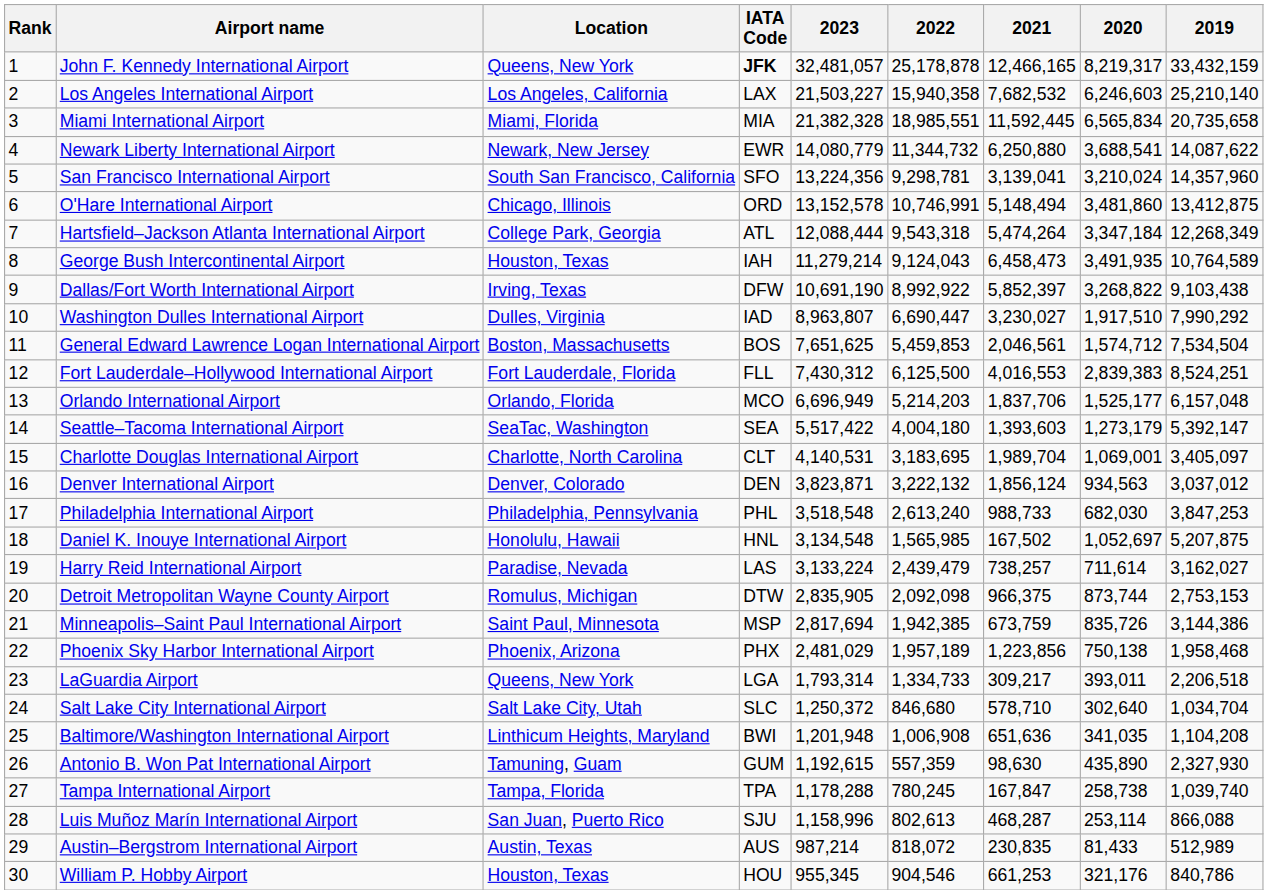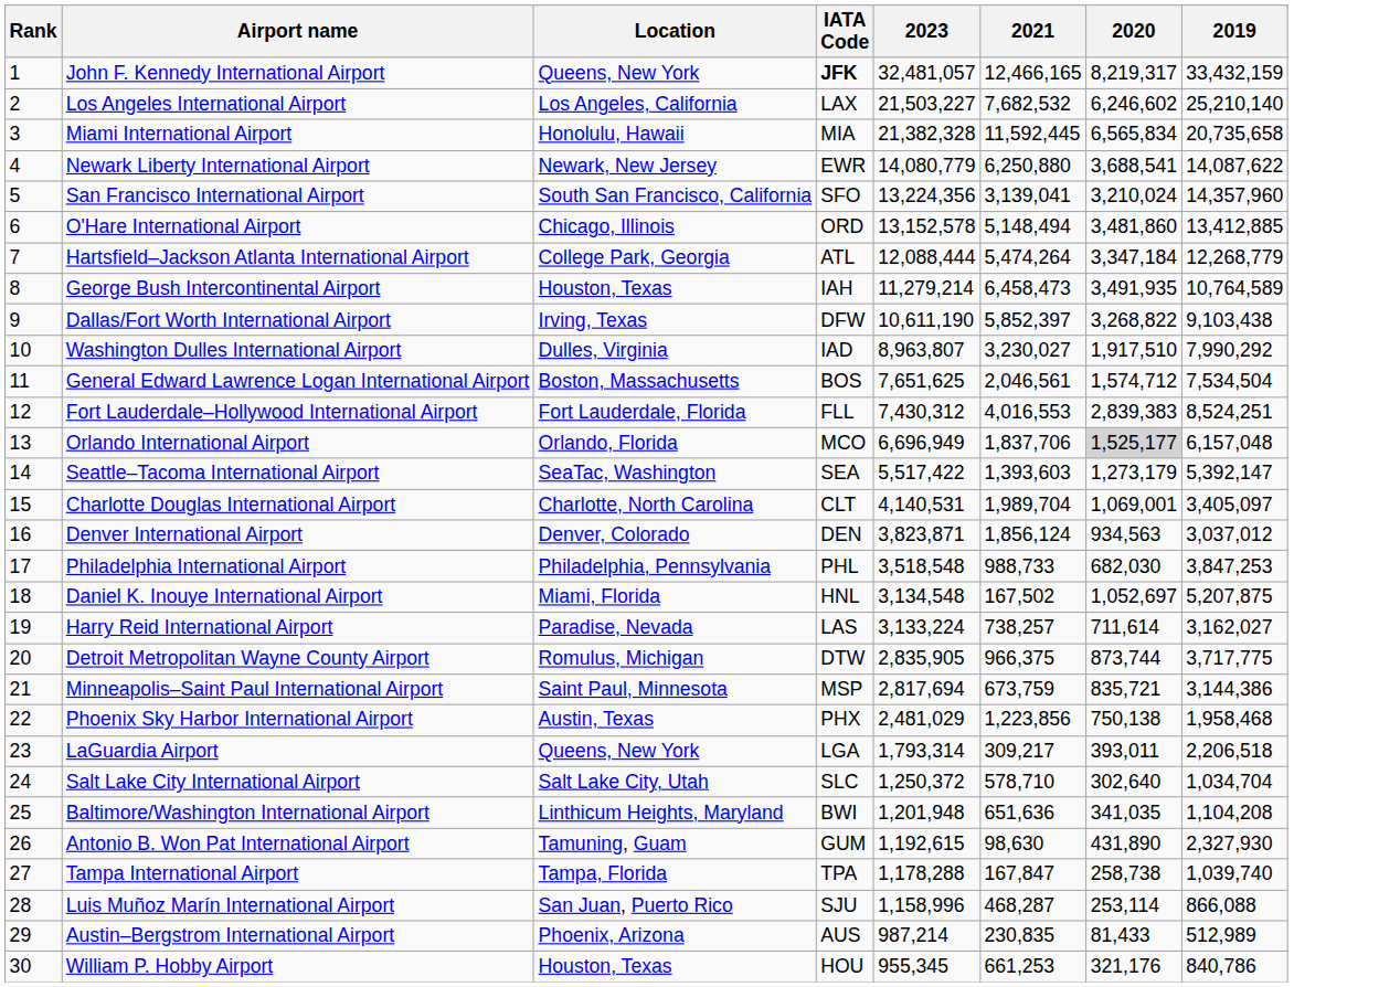- column: 2022 | 25,178,878 | 15,940,358 | 18,985,551 | 11,344,732 | 9,298,781 | 10,746,991 | 9,543,318 | 9,124,043 | 8,992,922 | 6,690,447 | 5,459,853 | 6,125,500 | 5,214,203 | 4,004,180 | 3,183,695 | 3,222,132 | 2,613,240 | 1,565,985 | 2,439,479 | 2,092,098 | 1,942,385 | 1,957,189 | 1,334,733 | 846,680 | 1,006,908 | 557,359 | 780,245 | 802,613 | 818,072 | 904,546
Los Angeles International Airport | 2020: 6,246,603 -> 6,246,602
Miami International Airport | Location: Miami, Florida -> Honolulu, Hawaii
O'Hare International Airport | 2019: 13,412,875 -> 13,412,885
Hartsfield–Jackson Atlanta International Airport | 2019: 12,268,349 -> 12,268,779
Dallas/Fort Worth International Airport | 2023: 10,691,190 -> 10,611,190
Orlando International Airport | 2020: no background -> lightgrey background
Daniel K. Inouye International Airport | Location: Honolulu, Hawaii -> Miami, Florida
Detroit Metropolitan Wayne County Airport | 2019: 2,753,153 -> 3,717,775
Minneapolis–Saint Paul International Airport | 2020: 835,726 -> 835,721
Phoenix Sky Harbor International Airport | Location: Phoenix, Arizona -> Austin, Texas
Antonio B. Won Pat International Airport | 2020: 435,890 -> 431,890
Austin–Bergstrom International Airport | Location: Austin, Texas -> Phoenix, Arizona
